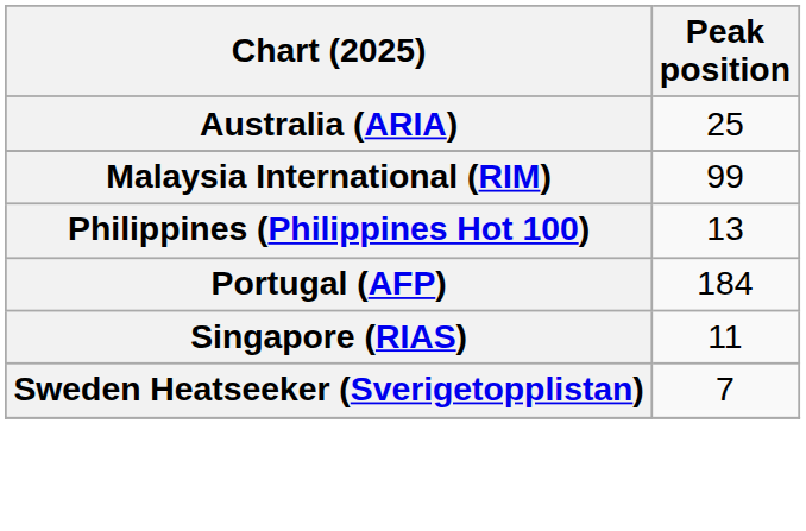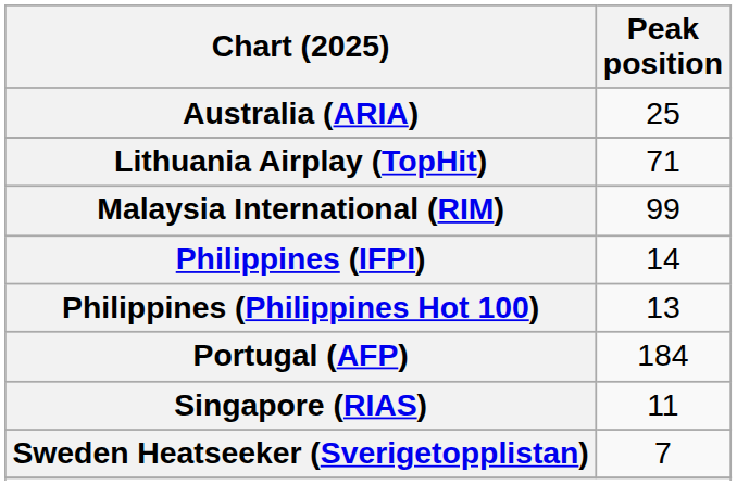+ row: Lithuania Airplay (TopHit) | 71
+ row: Philippines (IFPI) | 14
